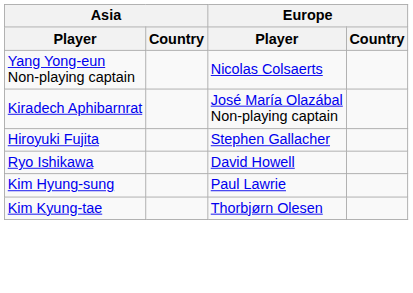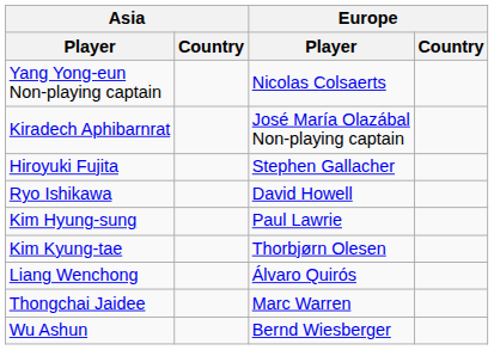+ row: Liang Wenchong | Álvaro Quirós
+ row: Thongchai Jaidee | Marc Warren
+ row: Wu Ashun | Bernd Wiesberger
